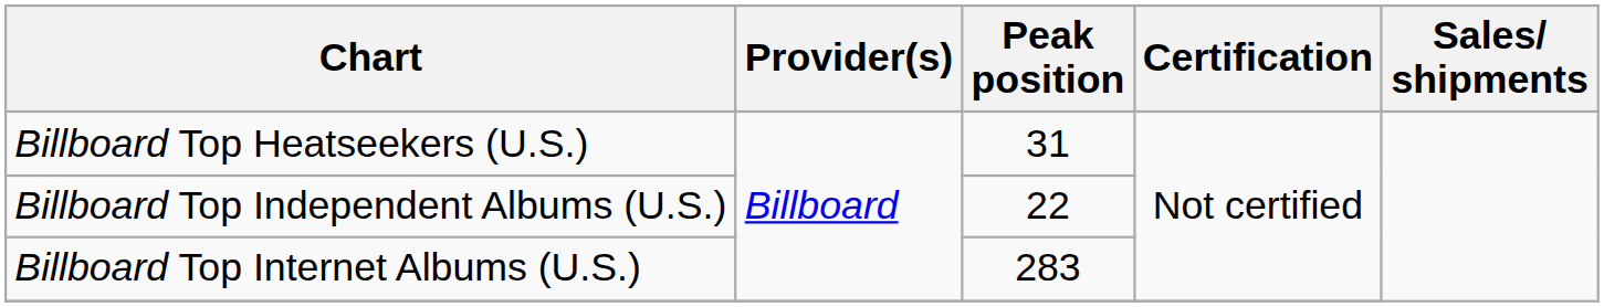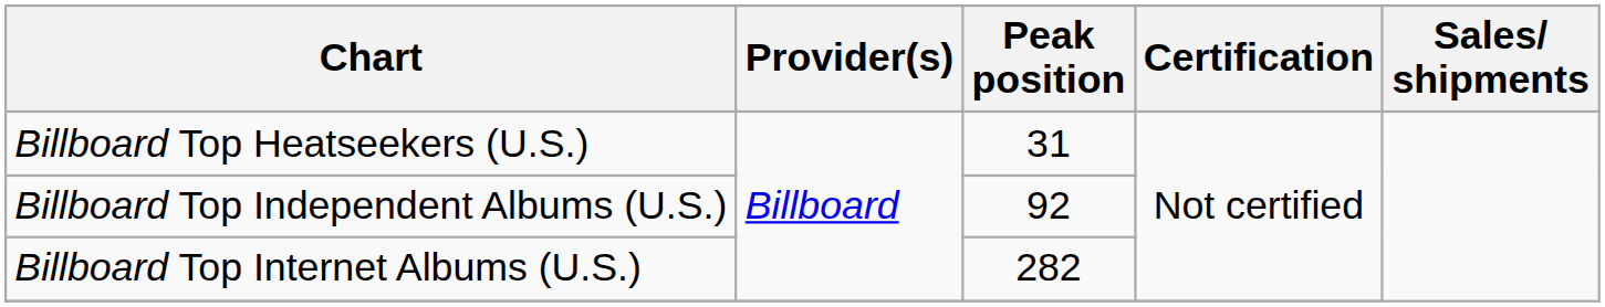Billboard Top Independent Albums (U.S.) | Peak position: 22 -> 92
Billboard Top Internet Albums (U.S.) | Peak position: 283 -> 282
